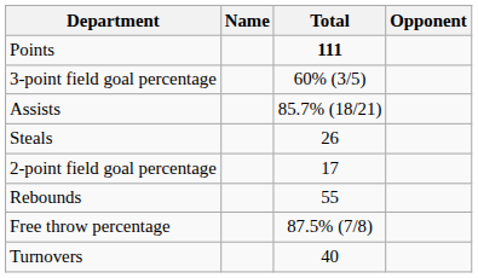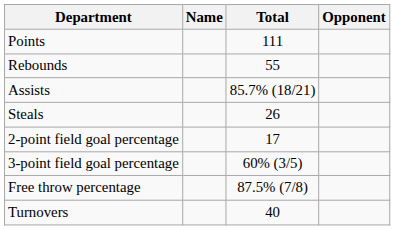Points | Total: bold -> normal
rows swapped: Rebounds <-> 3-point field goal percentage
